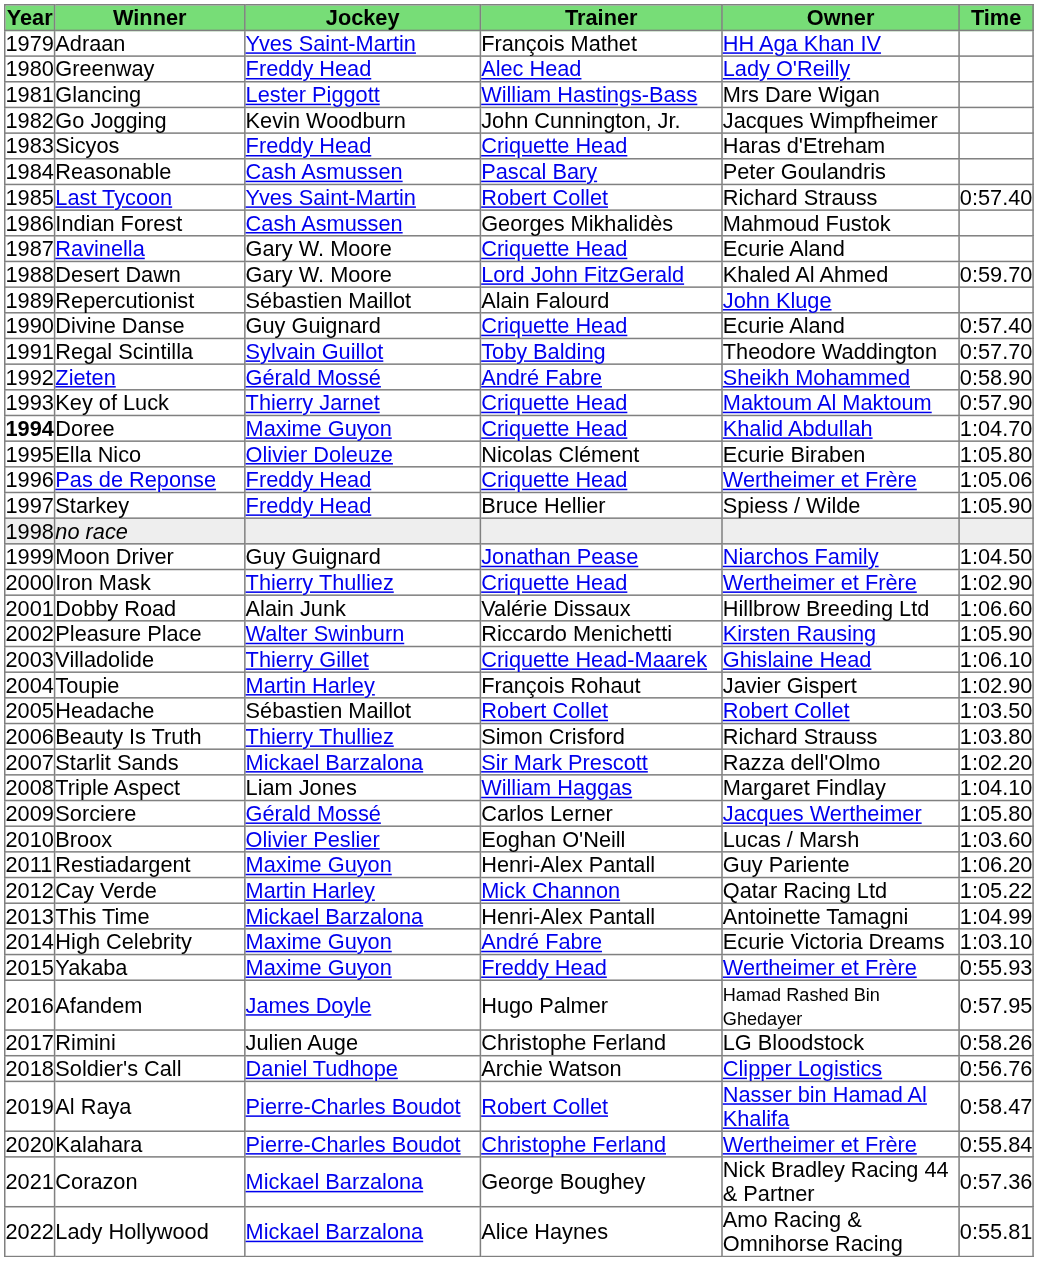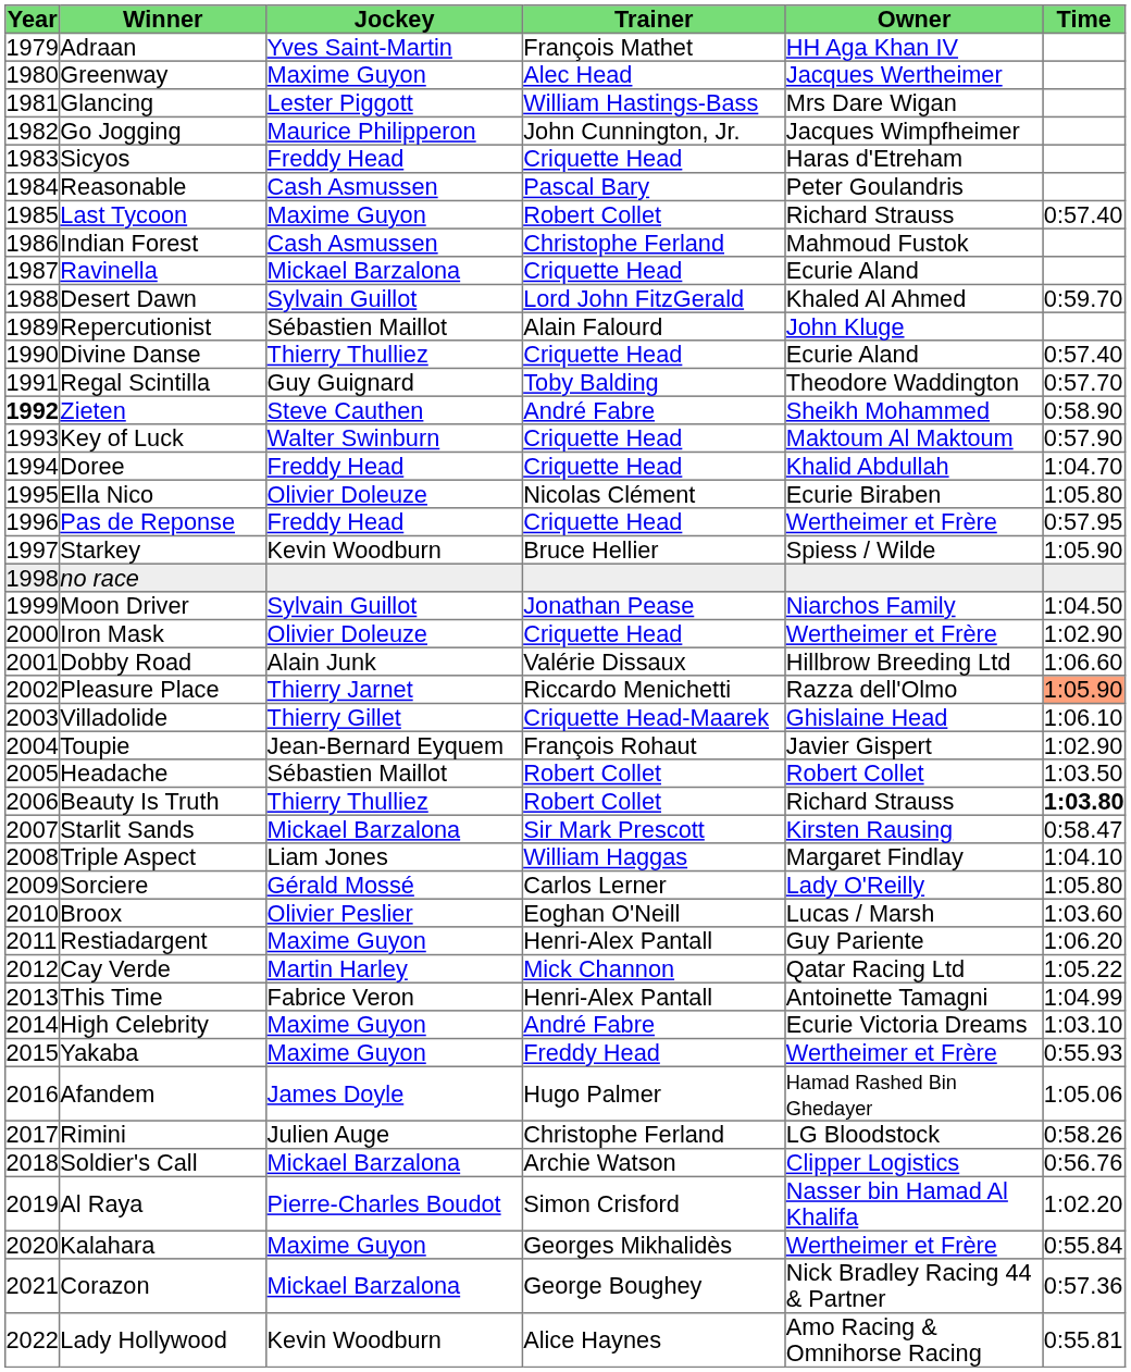Greenway | Jockey: Freddy Head -> Maxime Guyon
Greenway | Owner: Lady O'Reilly -> Jacques Wertheimer
Go Jogging | Jockey: Kevin Woodburn -> Maurice Philipperon
Last Tycoon | Jockey: Yves Saint-Martin -> Maxime Guyon
Indian Forest | Trainer: Georges Mikhalidès -> Christophe Ferland
Ravinella | Jockey: Gary W. Moore -> Mickael Barzalona
Desert Dawn | Jockey: Gary W. Moore -> Sylvain Guillot
Divine Danse | Jockey: Guy Guignard -> Thierry Thulliez
Regal Scintilla | Jockey: Sylvain Guillot -> Guy Guignard
Zieten | Year: normal -> bold
Zieten | Jockey: Gérald Mossé -> Steve Cauthen
Key of Luck | Jockey: Thierry Jarnet -> Walter Swinburn
Doree | Year: bold -> normal
Doree | Jockey: Maxime Guyon -> Freddy Head
Pas de Reponse | Time: 1:05.06 -> 0:57.95
Starkey | Jockey: Freddy Head -> Kevin Woodburn
Moon Driver | Jockey: Guy Guignard -> Sylvain Guillot
Iron Mask | Jockey: Thierry Thulliez -> Olivier Doleuze
Pleasure Place | Jockey: Walter Swinburn -> Thierry Jarnet
Pleasure Place | Owner: Kirsten Rausing -> Razza dell'Olmo
Pleasure Place | Time: no background -> lightsalmon background
Toupie | Jockey: Martin Harley -> Jean-Bernard Eyquem
Beauty Is Truth | Trainer: Simon Crisford -> Robert Collet
Beauty Is Truth | Time: normal -> bold
Starlit Sands | Owner: Razza dell'Olmo -> Kirsten Rausing
Starlit Sands | Time: 1:02.20 -> 0:58.47
Sorciere | Owner: Jacques Wertheimer -> Lady O'Reilly
This Time | Jockey: Mickael Barzalona -> Fabrice Veron
Afandem | Time: 0:57.95 -> 1:05.06
Soldier's Call | Jockey: Daniel Tudhope -> Mickael Barzalona
Al Raya | Trainer: Robert Collet -> Simon Crisford
Al Raya | Time: 0:58.47 -> 1:02.20
Kalahara | Jockey: Pierre-Charles Boudot -> Maxime Guyon
Kalahara | Trainer: Christophe Ferland -> Georges Mikhalidès
Lady Hollywood | Jockey: Mickael Barzalona -> Kevin Woodburn
